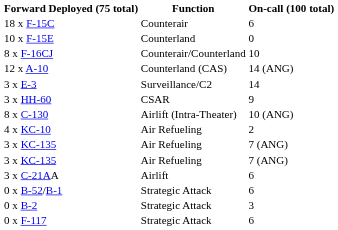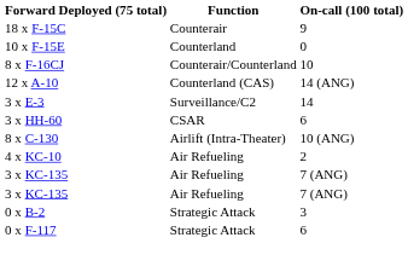18 x F-15C | On-call (100 total): 6 -> 9
3 x HH-60 | On-call (100 total): 9 -> 6
- row: 3 x C-21AA | Airlift | 6
- row: 0 x B-52/B-1 | Strategic Attack | 6
